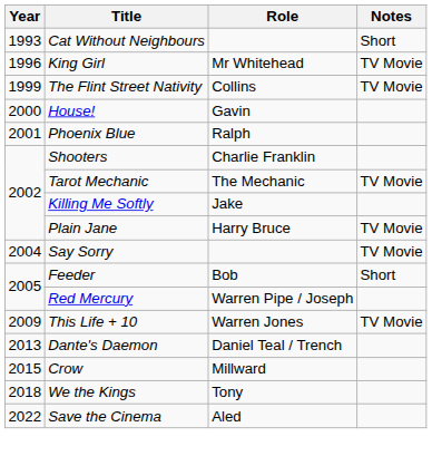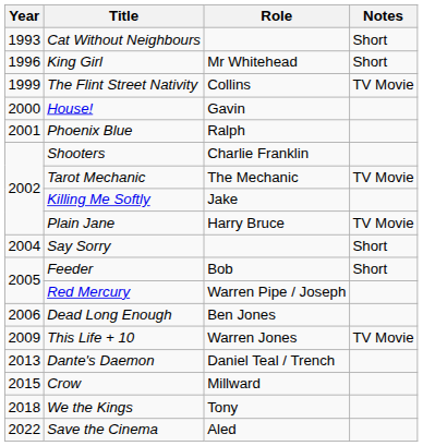King Girl | Notes: TV Movie -> Short
Say Sorry | Notes: TV Movie -> Short
+ row: 2006 | Dead Long Enough | Ben Jones
